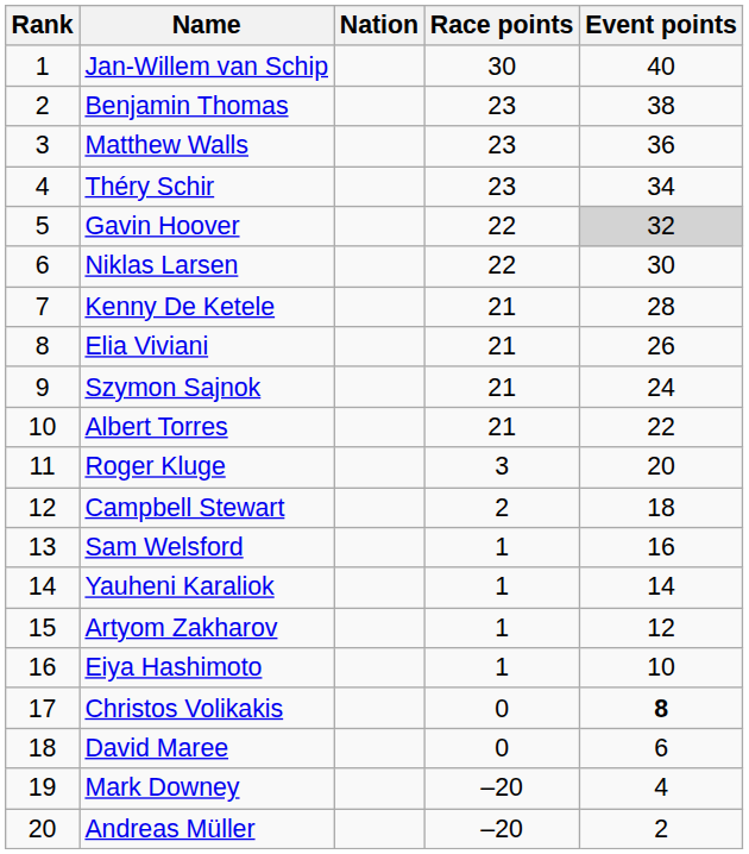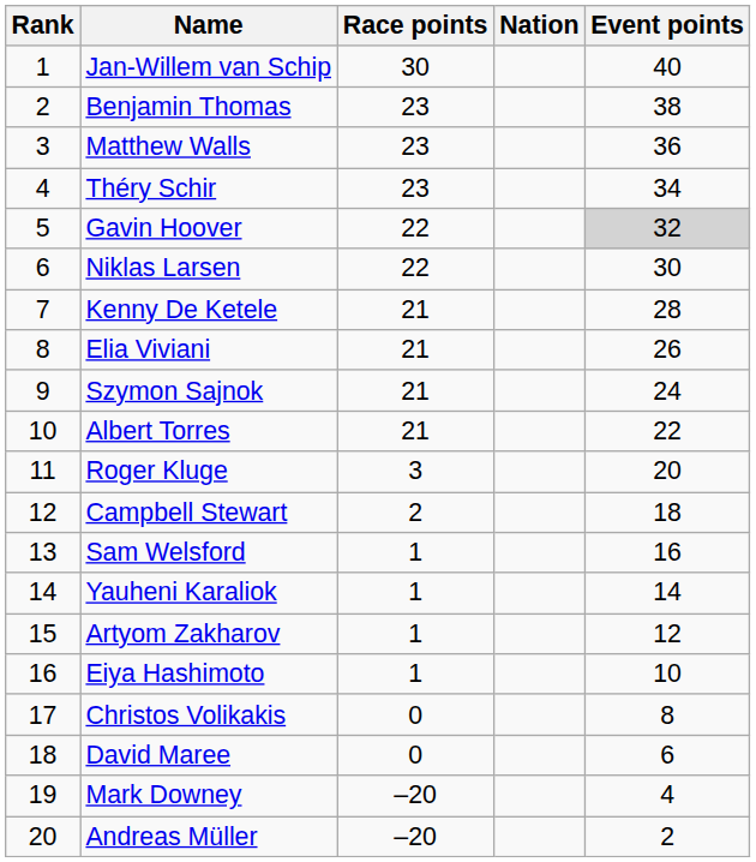columns swapped: Nation <-> Race points
Christos Volikakis | Event points: bold -> normal
